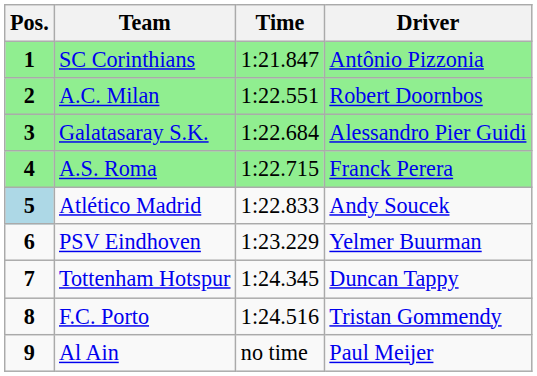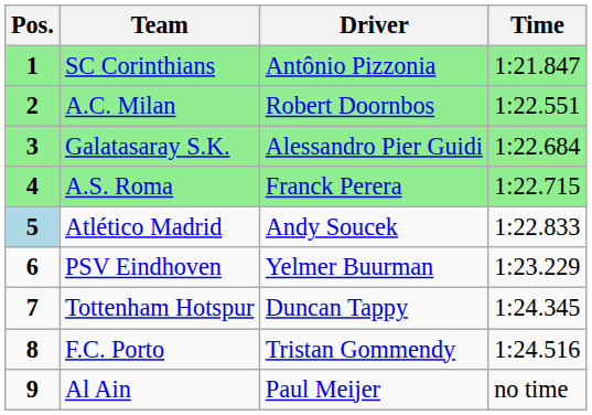columns swapped: Driver <-> Time
